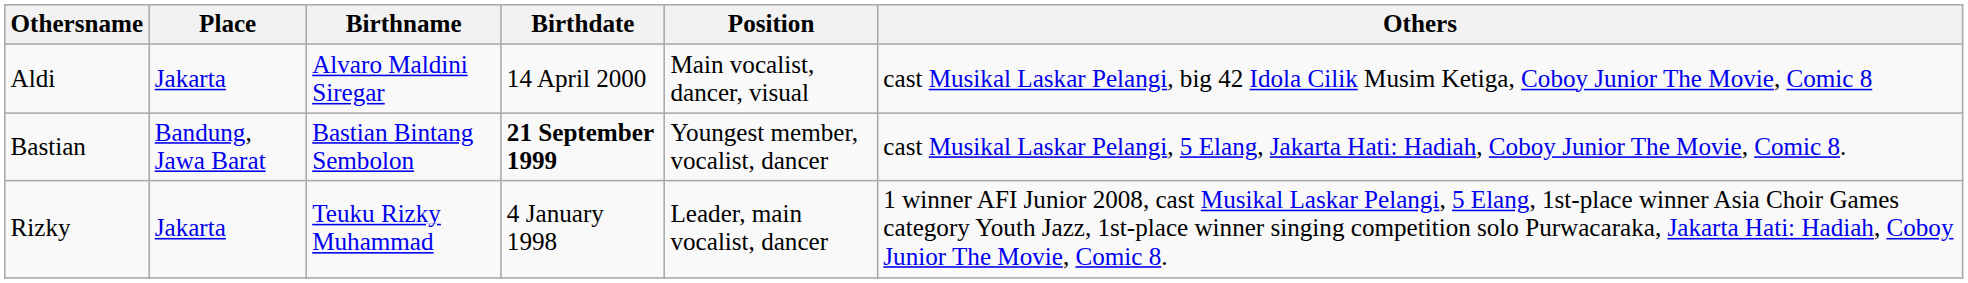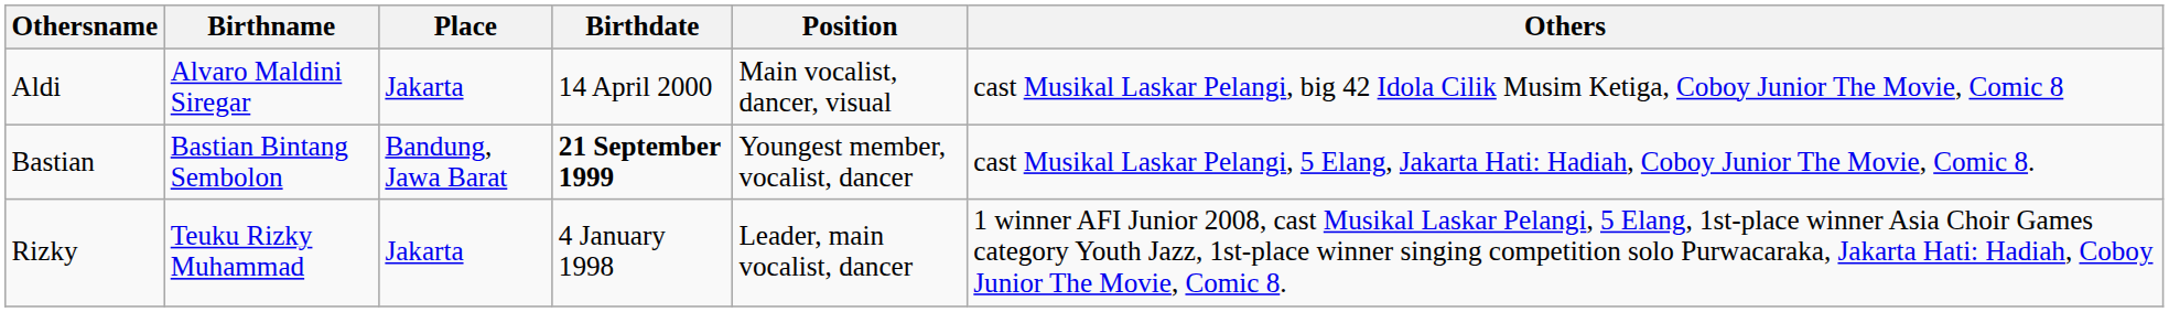columns swapped: Birthname <-> Place
